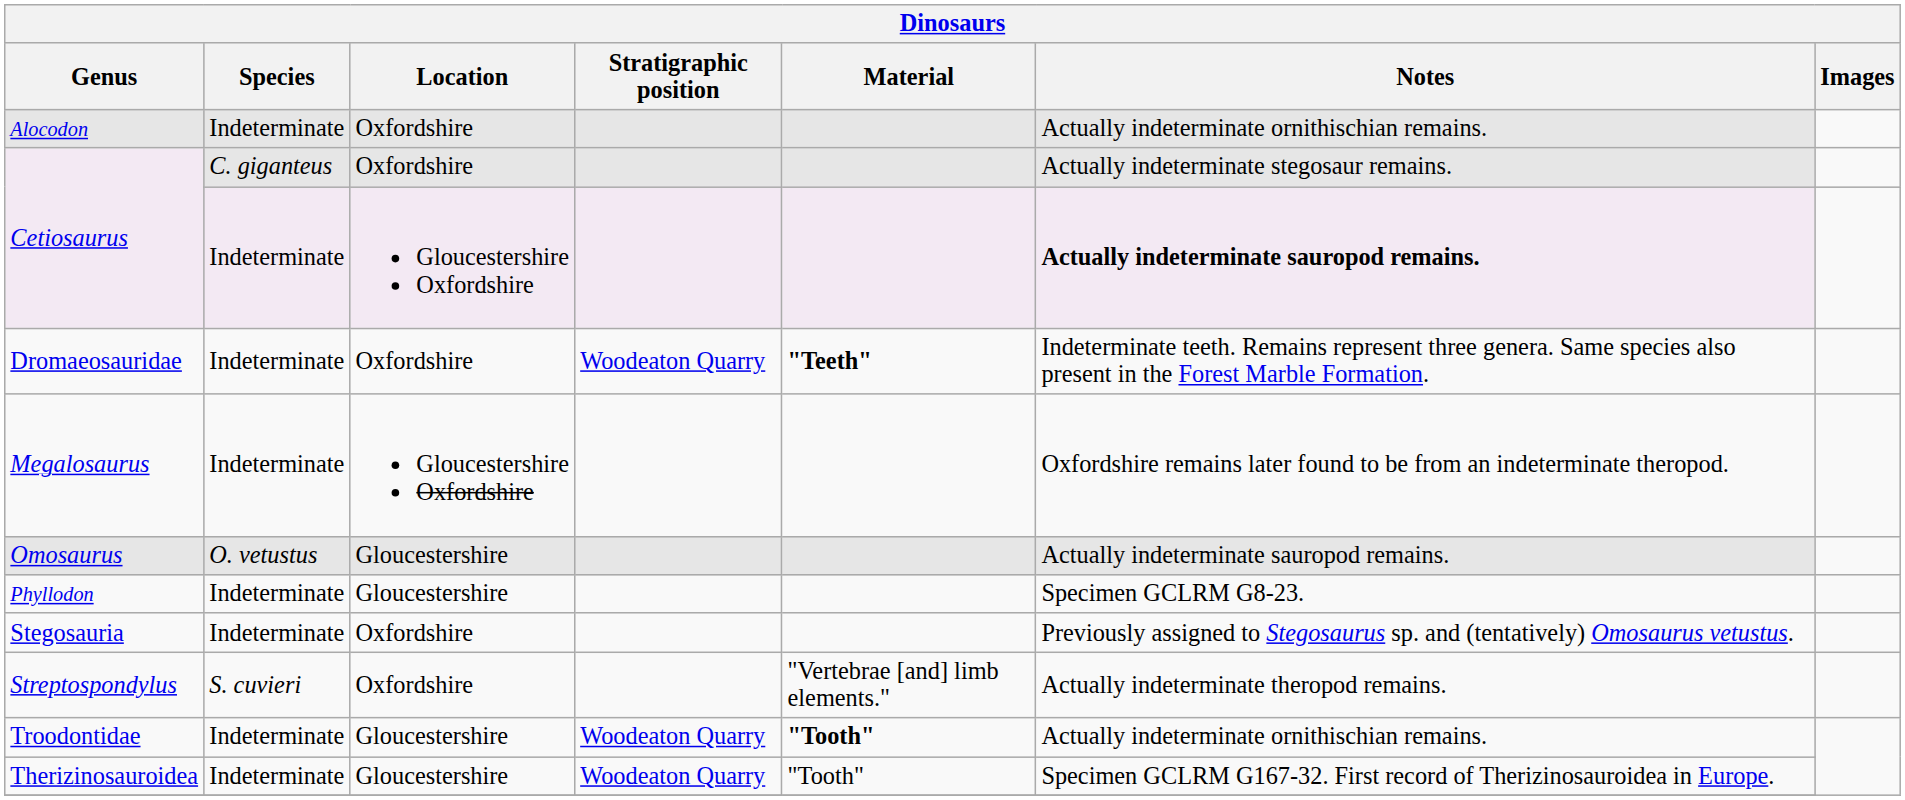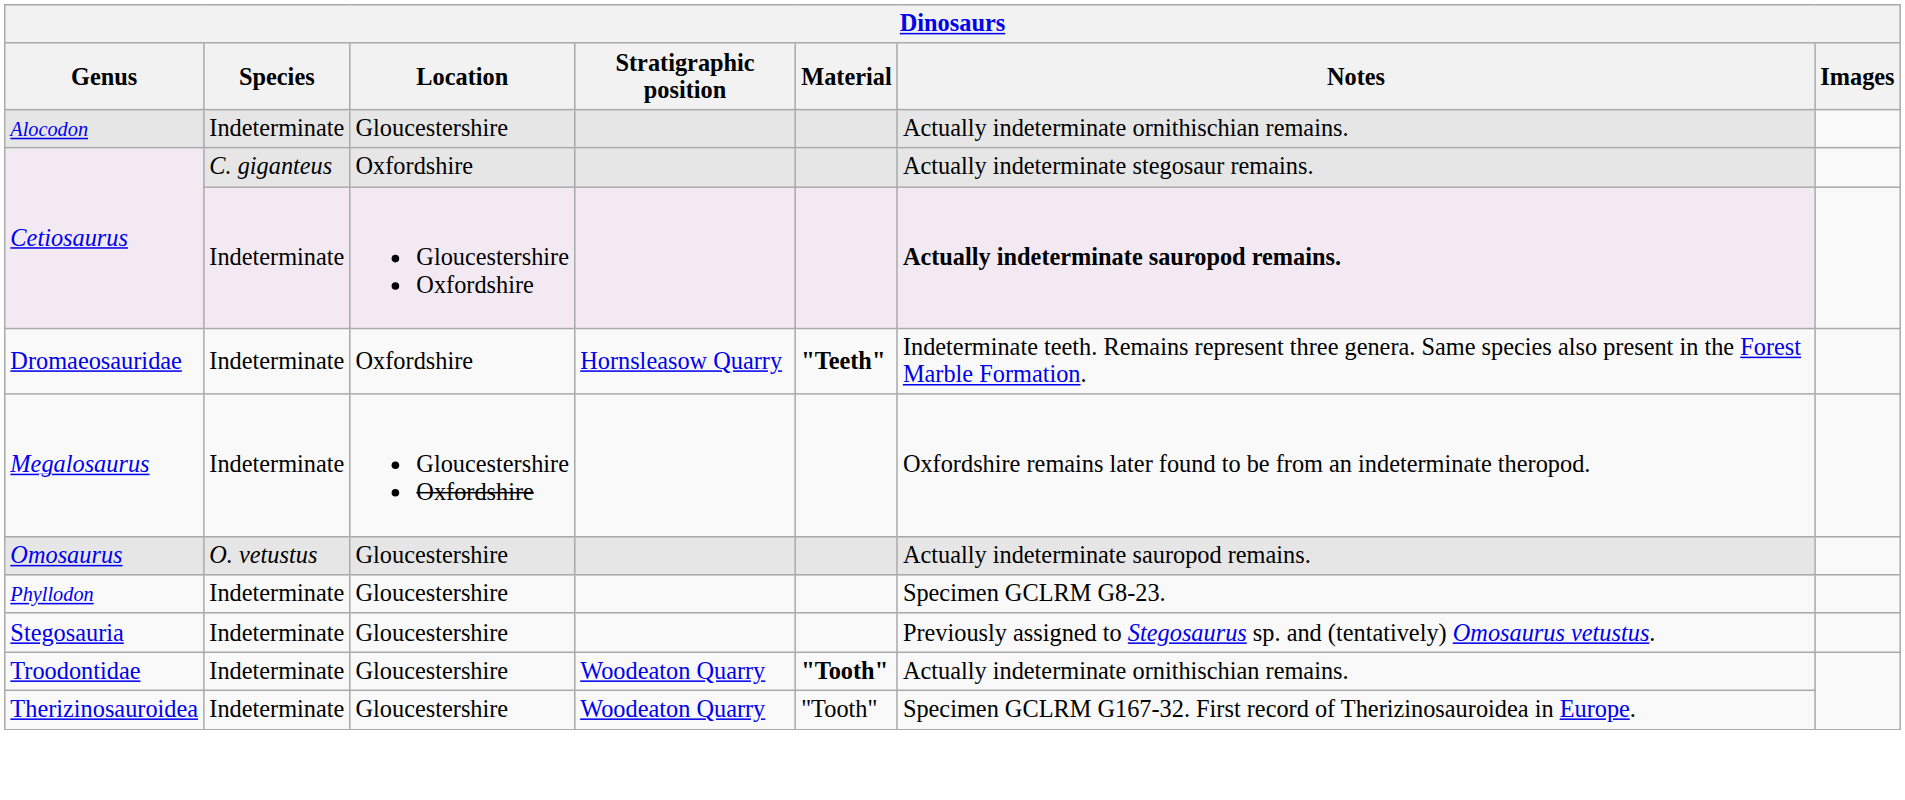Alocodon | Location: Oxfordshire -> Gloucestershire
Dromaeosauridae | Stratigraphic position: Woodeaton Quarry -> Hornsleasow Quarry
Stegosauria | Location: Oxfordshire -> Gloucestershire
- row: Streptospondylus | S. cuvieri | Oxfordshire | "Vertebrae [and] limb elements." | Actually indeterminate theropod remains.
